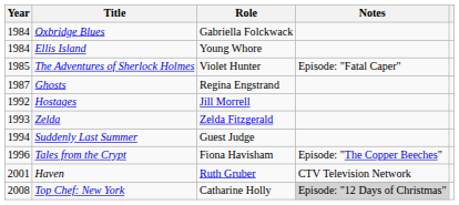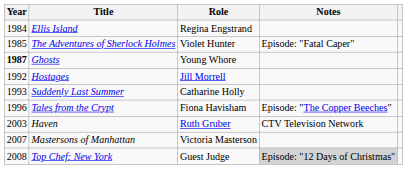- row: 1984 | Oxbridge Blues | Gabriella Folckwack
Ellis Island | Role: Young Whore -> Regina Engstrand
Ghosts | Year: normal -> bold
Ghosts | Role: Regina Engstrand -> Young Whore
- row: 1993 | Zelda | Zelda Fitzgerald
Suddenly Last Summer | Year: 1994 -> 1993
Suddenly Last Summer | Role: Guest Judge -> Catharine Holly
Haven | Year: 2001 -> 2003
+ row: 2007 | Mastersons of Manhattan | Victoria Masterson
Top Chef: New York | Role: Catharine Holly -> Guest Judge
